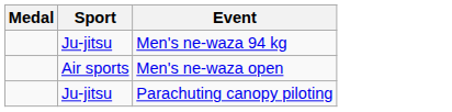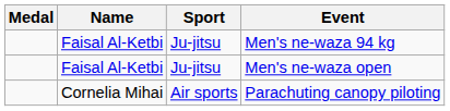+ column: Name | Faisal Al-Ketbi | Faisal Al-Ketbi | Cornelia Mihai
Men's ne-waza open | Sport: Air sports -> Ju-jitsu
Parachuting canopy piloting | Sport: Ju-jitsu -> Air sports
